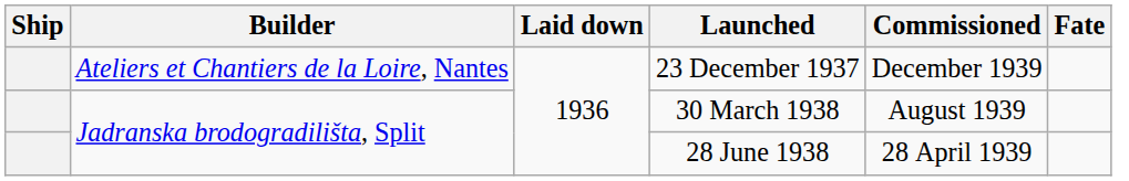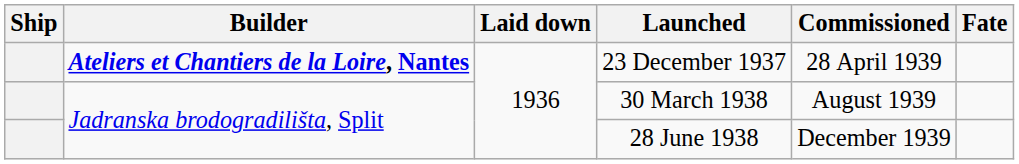23 December 1937 | Builder: normal -> bold
23 December 1937 | Commissioned: December 1939 -> 28 April 1939
28 June 1938 | Commissioned: 28 April 1939 -> December 1939
